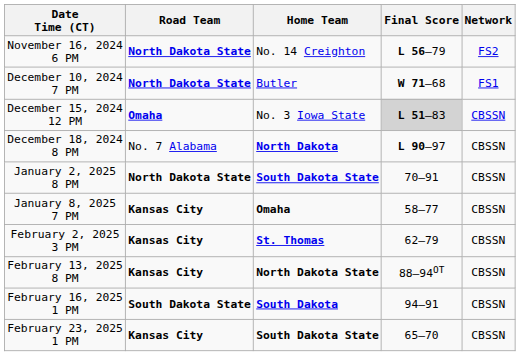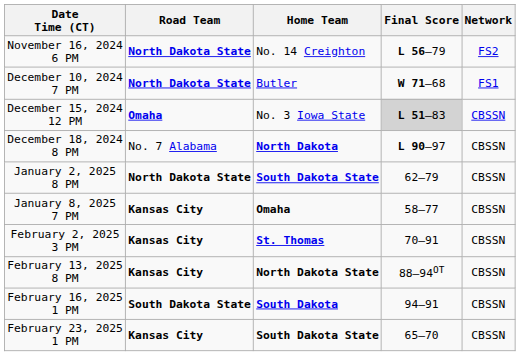January 2, 2025 8 PM | Final Score: 70–91 -> 62–79
February 2, 2025 3 PM | Final Score: 62–79 -> 70–91
